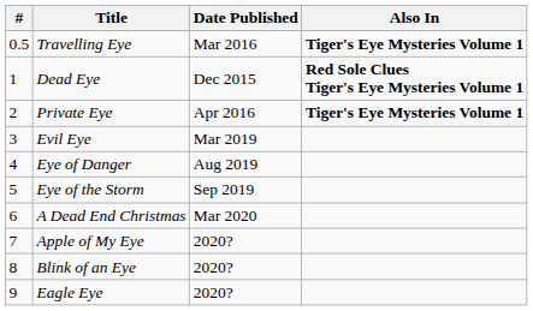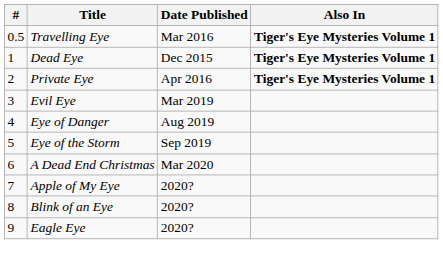Dead Eye | Also In: Red Sole Clues Tiger's Eye Mysteries Volume 1 -> Tiger's Eye Mysteries Volume 1
